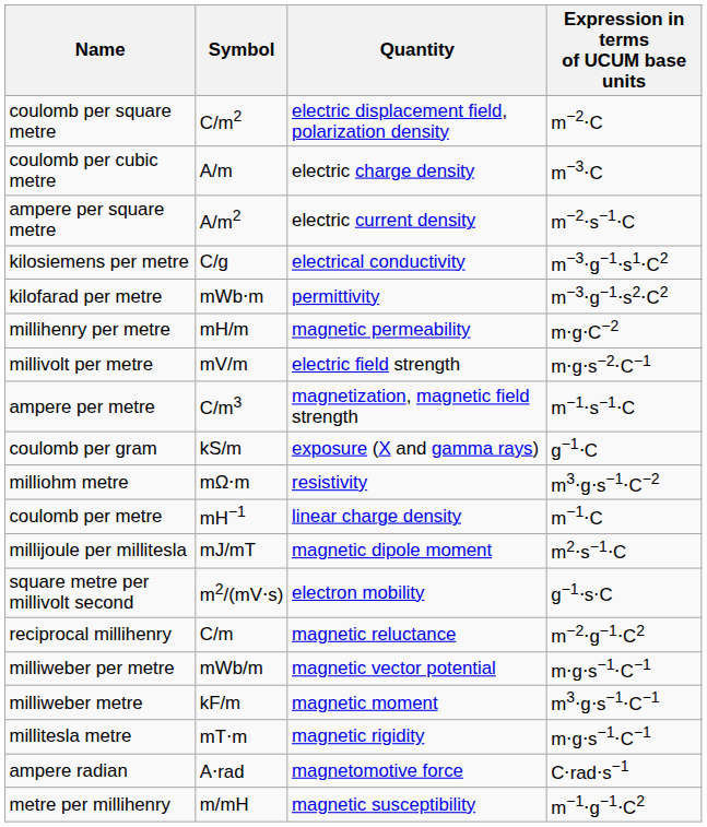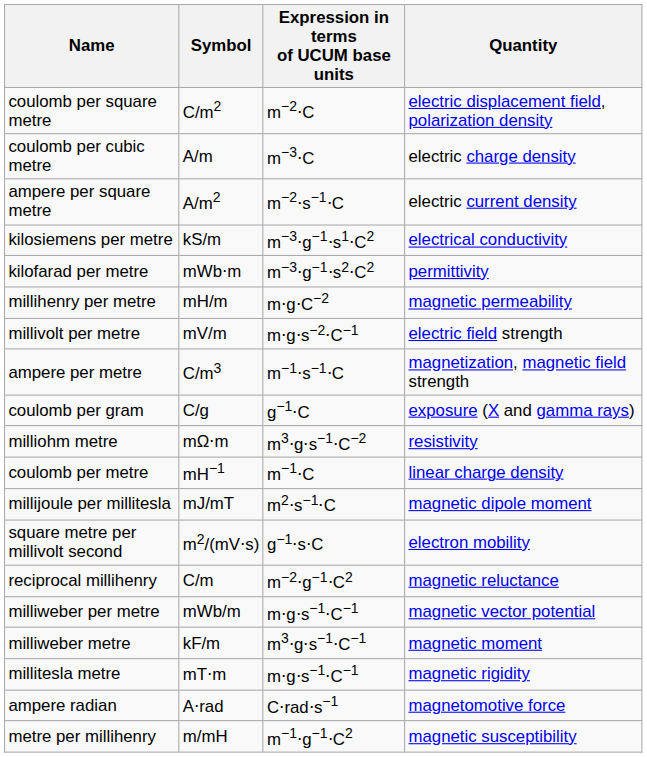columns swapped: Quantity <-> Expression in terms of UCUM base units
kilosiemens per metre | Symbol: C/g -> kS/m
coulomb per gram | Symbol: kS/m -> C/g
